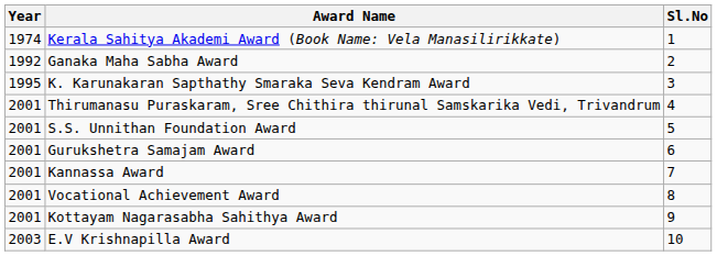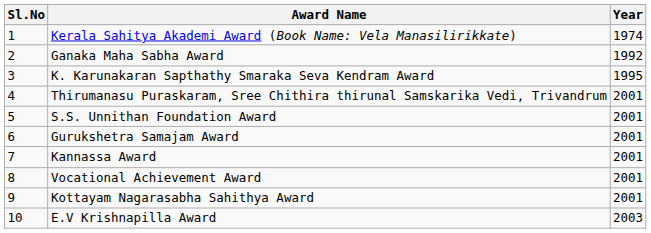columns swapped: Sl.No <-> Year
